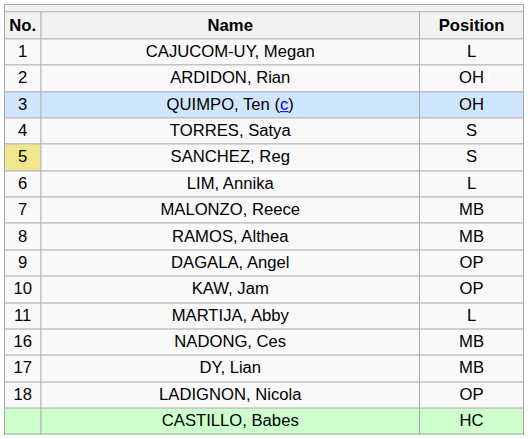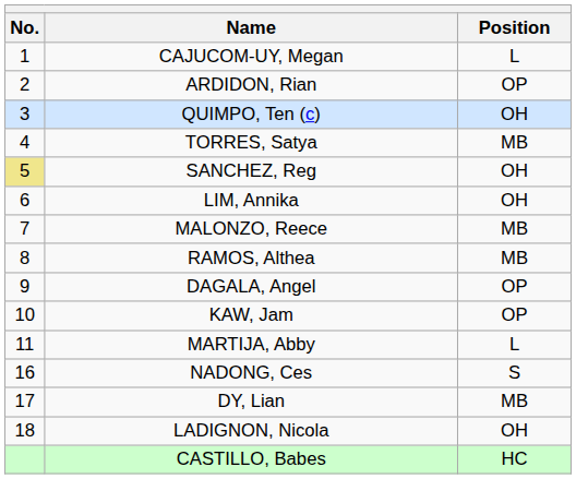ARDIDON, Rian | Position: OH -> OP
TORRES, Satya | Position: S -> MB
SANCHEZ, Reg | Position: S -> OH
LIM, Annika | Position: L -> OH
NADONG, Ces | Position: MB -> S
LADIGNON, Nicola | Position: OP -> OH
